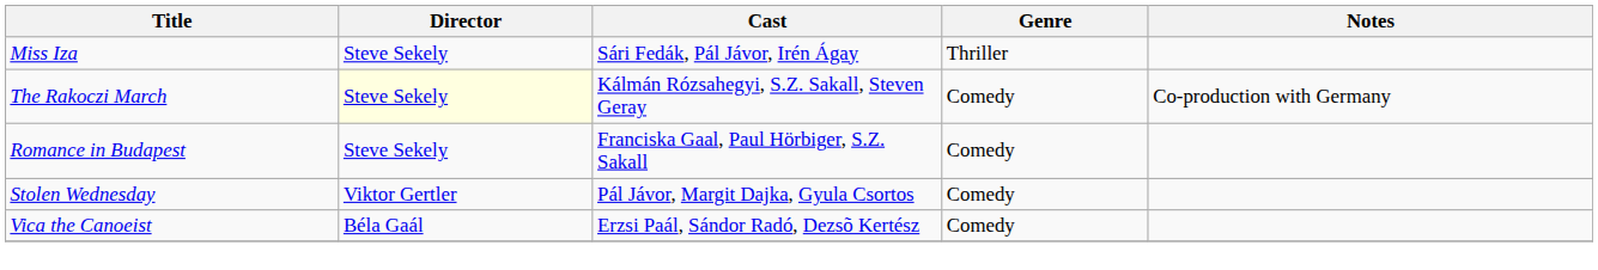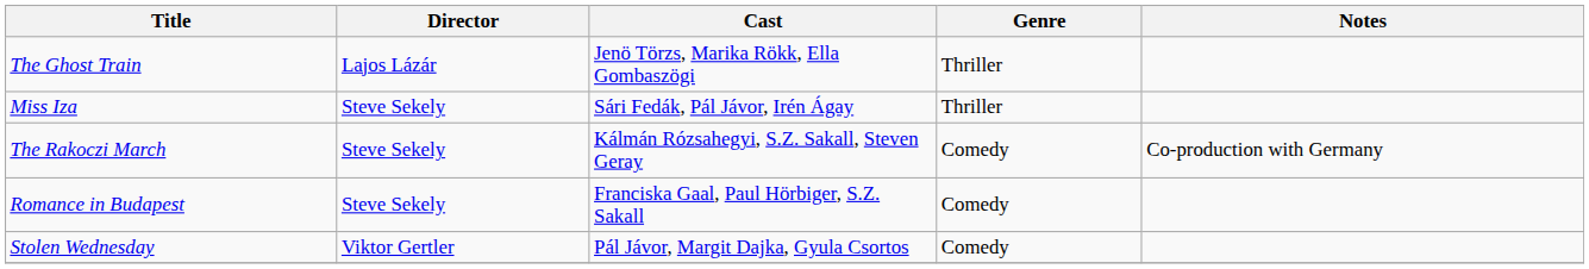+ row: The Ghost Train | Lajos Lázár | Jenö Törzs, Marika Rökk, Ella Gombaszögi | Thriller
The Rakoczi March | Director: lightyellow background -> no background
- row: Vica the Canoeist | Béla Gaál | Erzsi Paál, Sándor Radó, Dezsõ Kertész | Comedy
